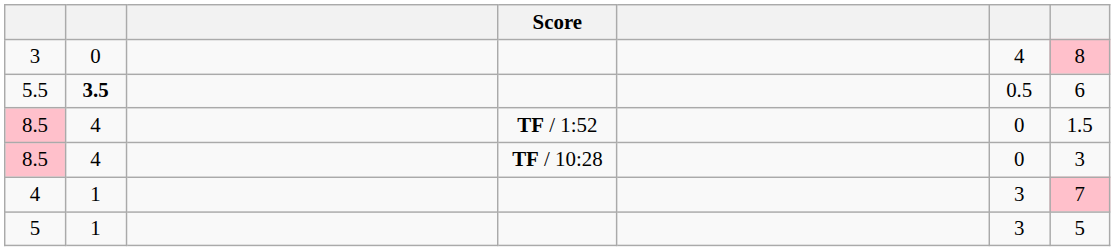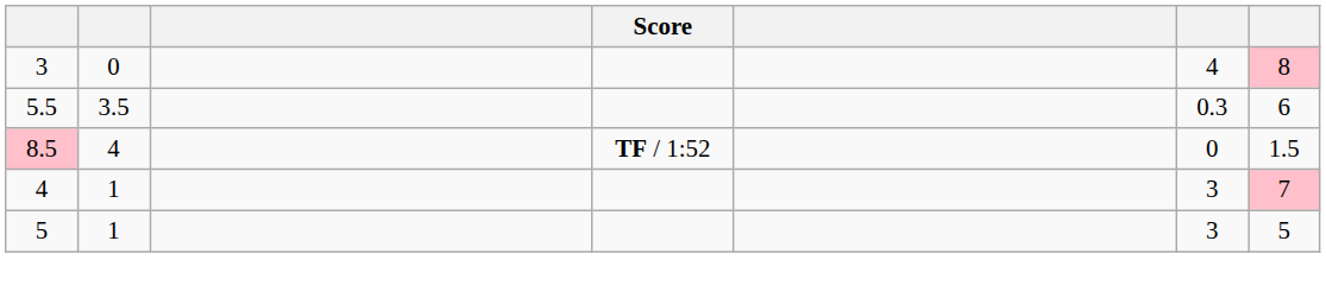5.5 | column 2: bold -> normal
5.5 | column 6: 0.5 -> 0.3
- row: 8.5 | 4 | TF / 10:28 | 0 | 3
